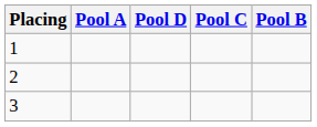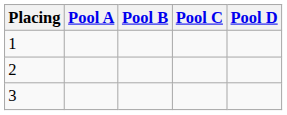columns swapped: Pool B <-> Pool D
